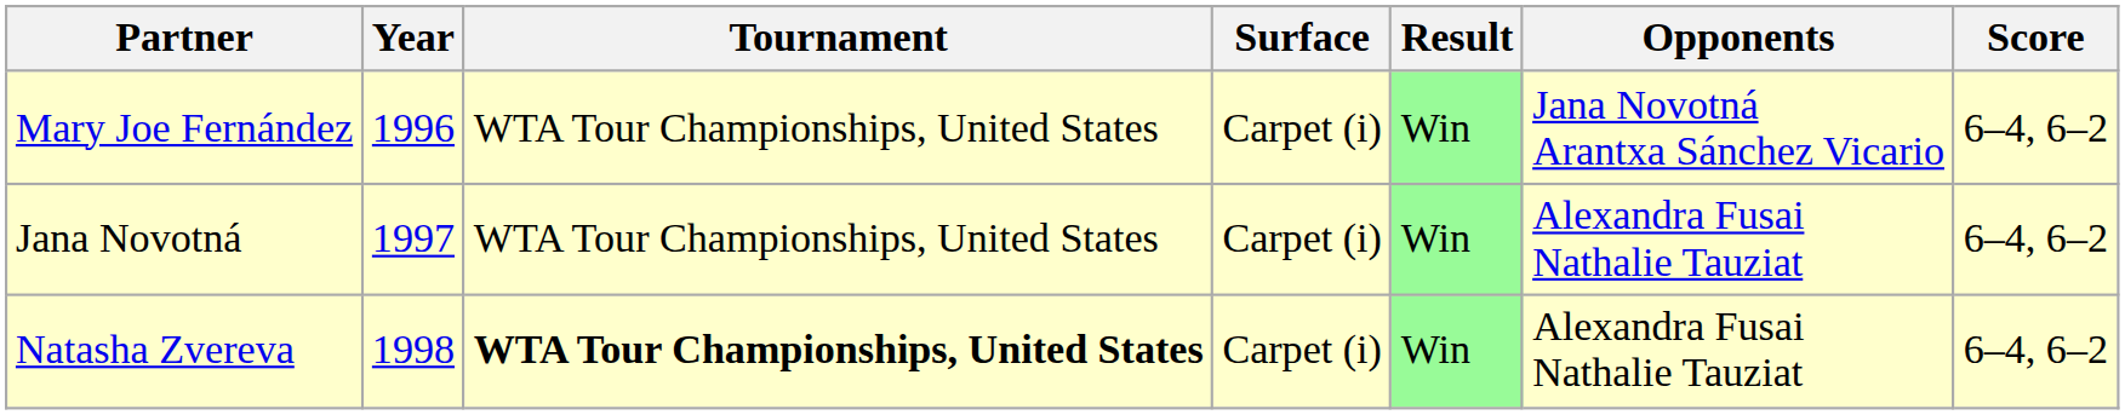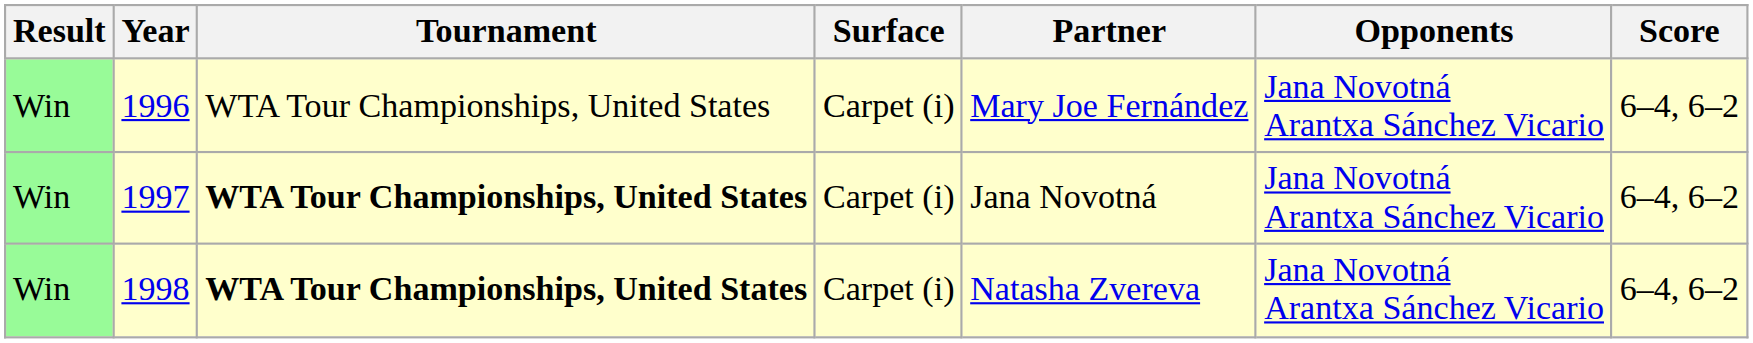columns swapped: Result <-> Partner
1997 | Tournament: normal -> bold
1997 | Opponents: Alexandra Fusai Nathalie Tauziat -> Jana Novotná Arantxa Sánchez Vicario
1998 | Opponents: Alexandra Fusai Nathalie Tauziat -> Jana Novotná Arantxa Sánchez Vicario
